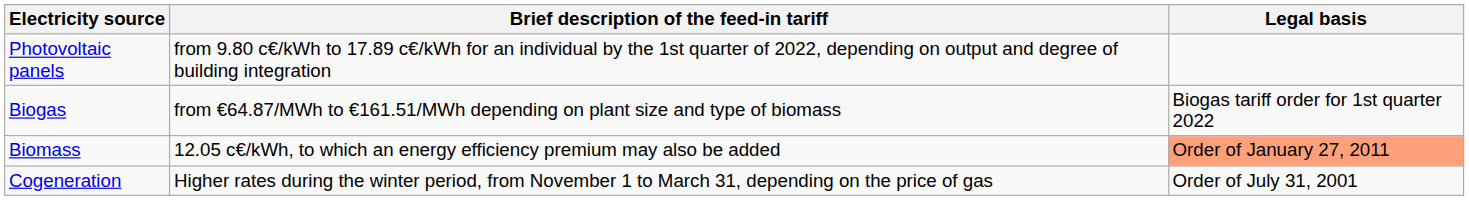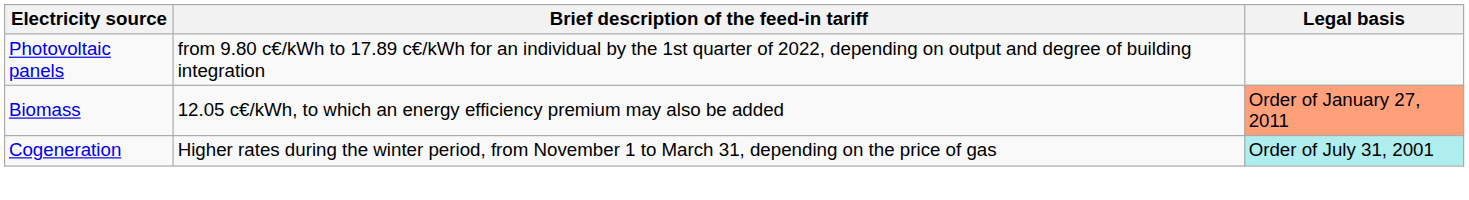- row: Biogas | from €64.87/MWh to €161.51/MWh depending on plant size and type of biomass | Biogas tariff order for 1st quarter 2022
Cogeneration | Legal basis: no background -> paleturquoise background
